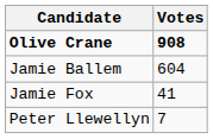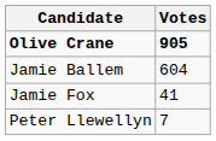Olive Crane | Votes: 908 -> 905
